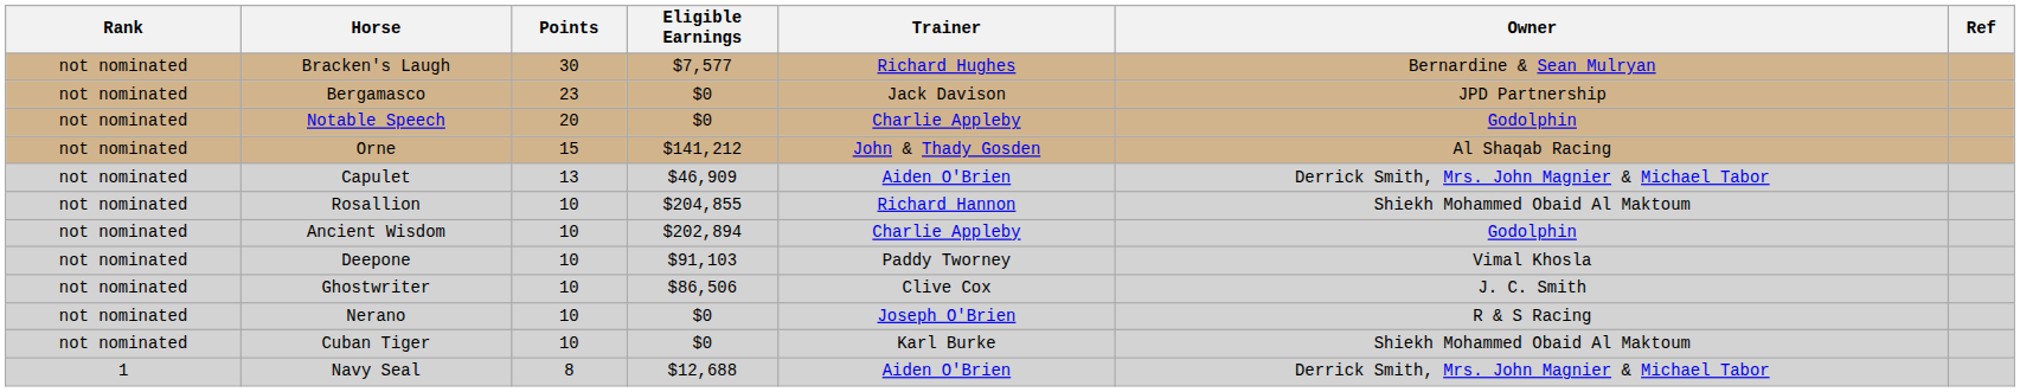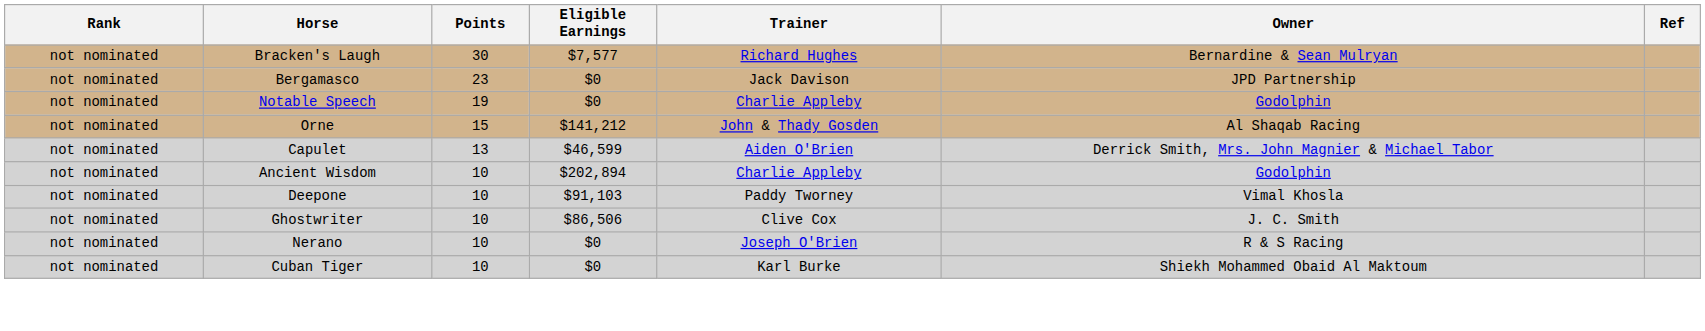Notable Speech | Points: 20 -> 19
Capulet | Eligible Earnings: $46,909 -> $46,599
- row: not nominated | Rosallion | 10 | $204,855 | Richard Hannon | Shiekh Mohammed Obaid Al Maktoum
- row: 1 | Navy Seal | 8 | $12,688 | Aiden O'Brien | Derrick Smith, Mrs. John Magnier & Michael Tabor
